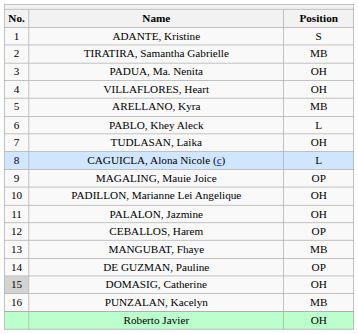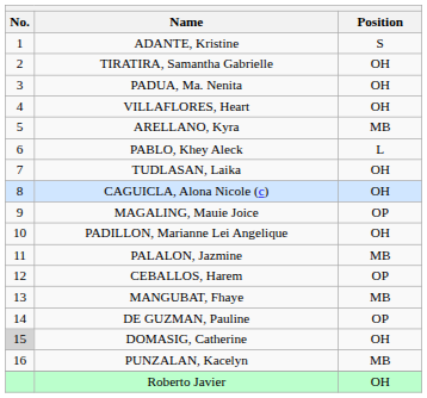TIRATIRA, Samantha Gabrielle | Position: MB -> OH
CAGUICLA, Alona Nicole (c) | Position: L -> OH
PALALON, Jazmine | Position: OH -> MB
